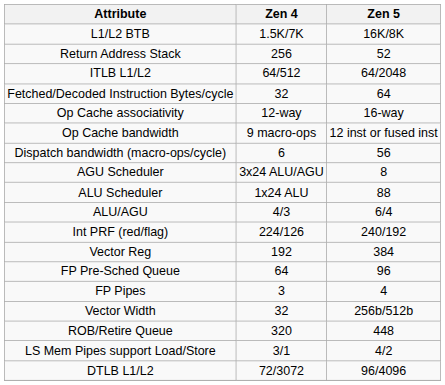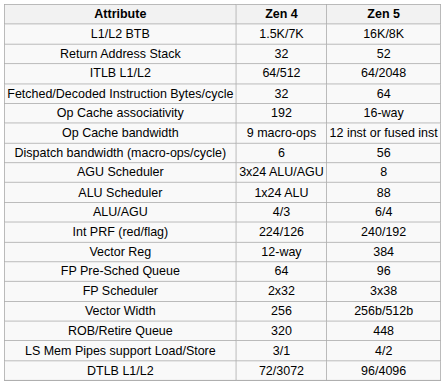Return Address Stack | Zen 4: 256 -> 32
Op Cache associativity | Zen 4: 12-way -> 192
Vector Reg | Zen 4: 192 -> 12-way
+ row: FP Scheduler | 2x32 | 3x38
- row: FP Pipes | 3 | 4
Vector Width | Zen 4: 32 -> 256
